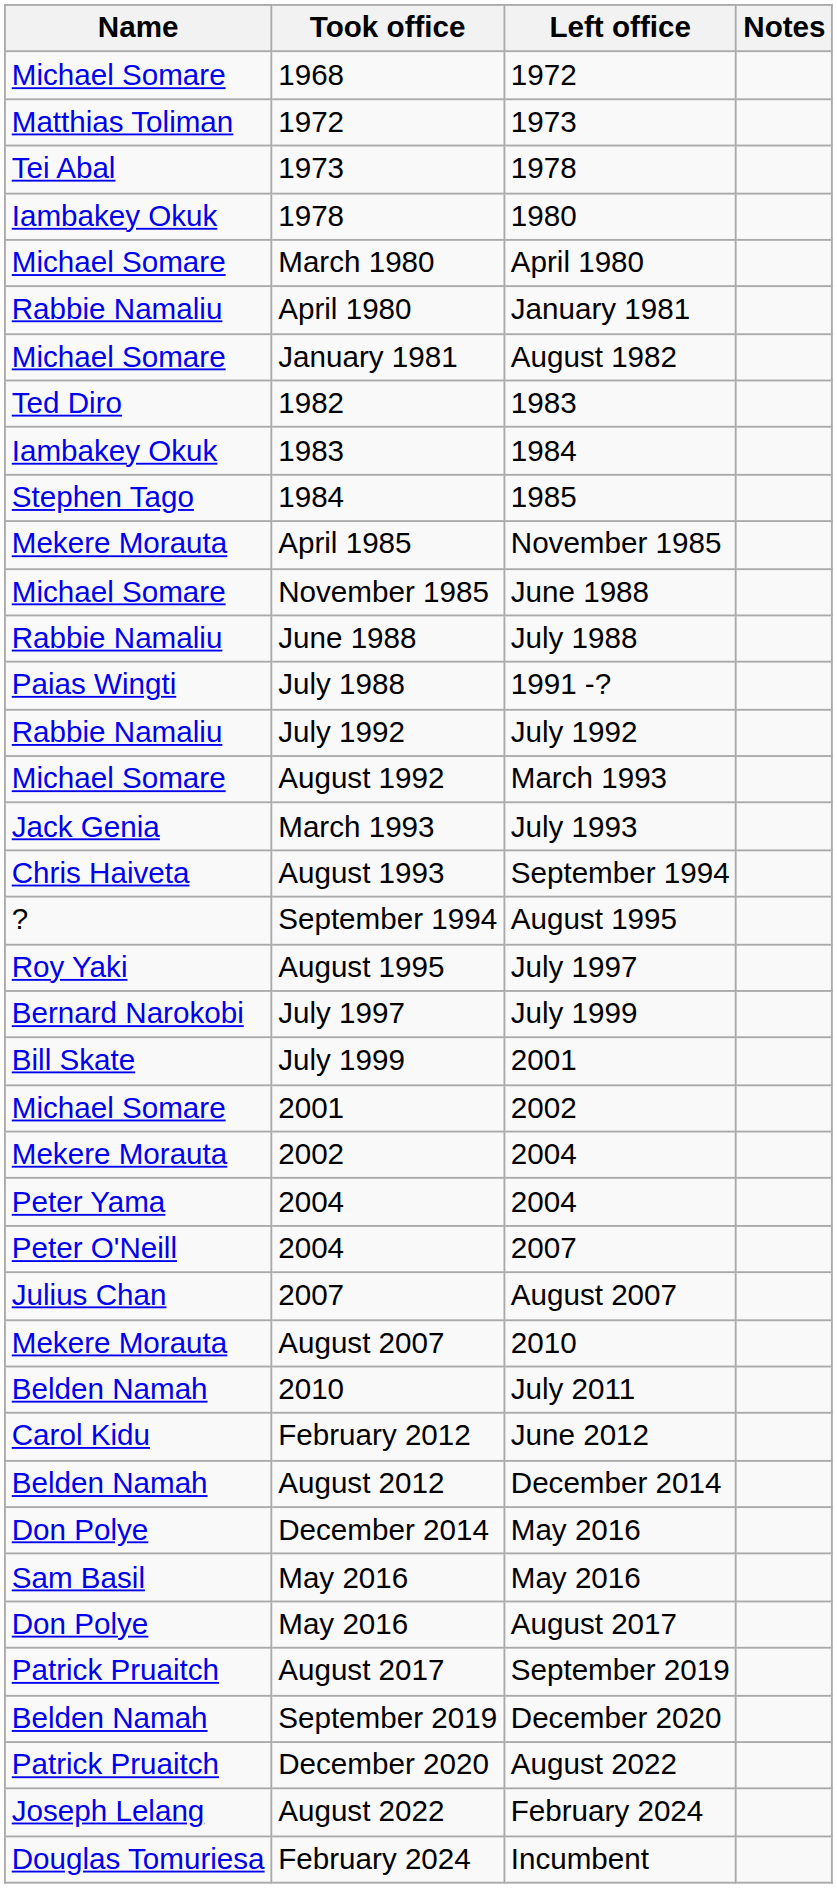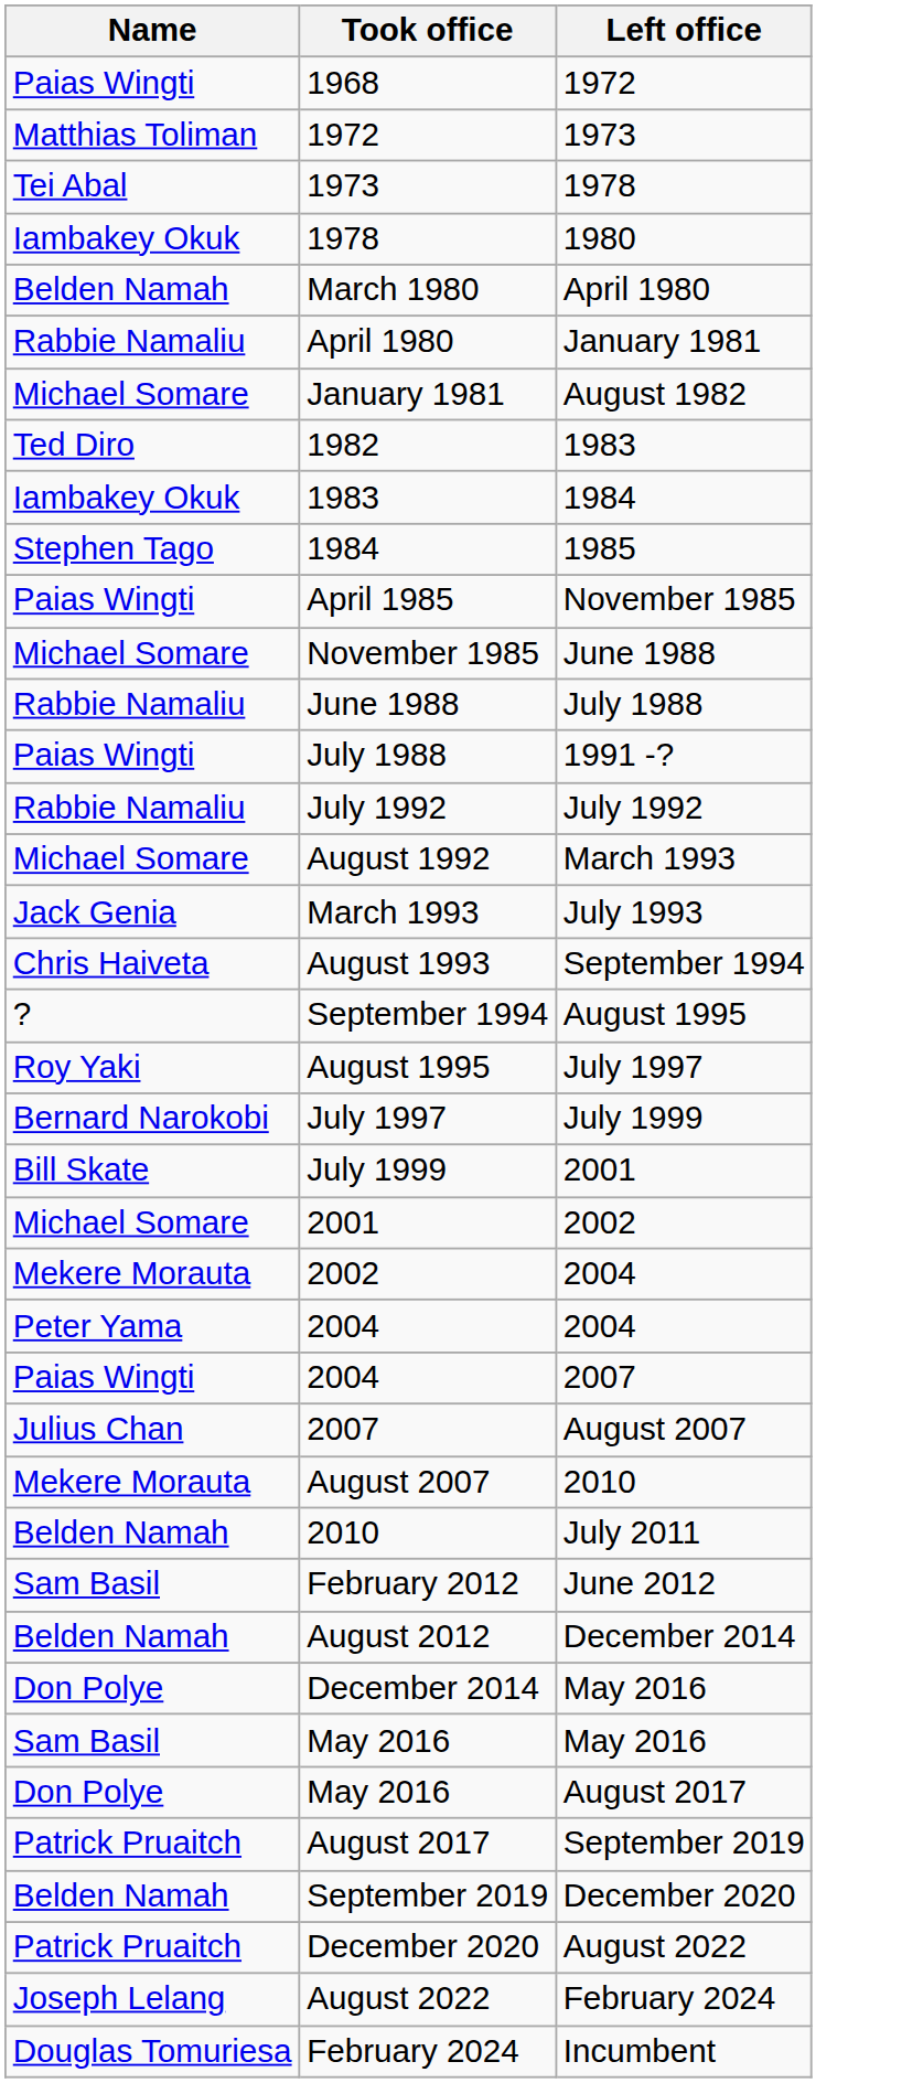- column: Notes
1968 | Name: Michael Somare -> Paias Wingti
March 1980 | Name: Michael Somare -> Belden Namah
April 1985 | Name: Mekere Morauta -> Paias Wingti
2004 / 2007 | Name: Peter O'Neill -> Paias Wingti
February 2012 | Name: Carol Kidu -> Sam Basil
